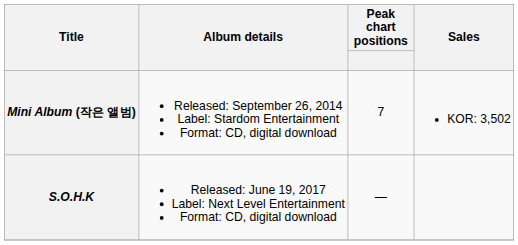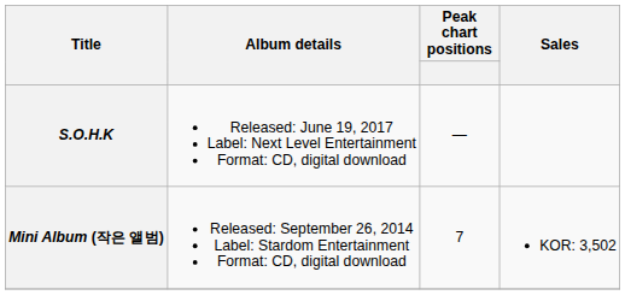rows swapped: Mini Album (작은 앨범) <-> S.O.H.K
